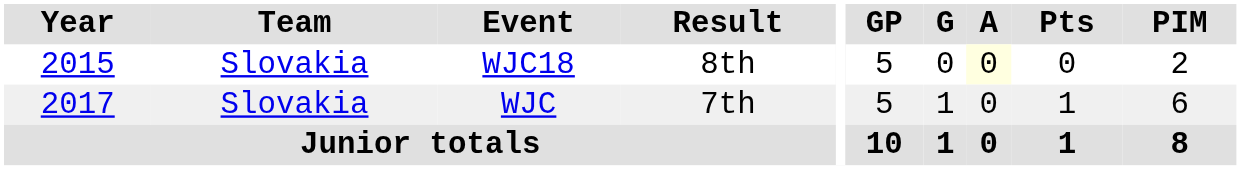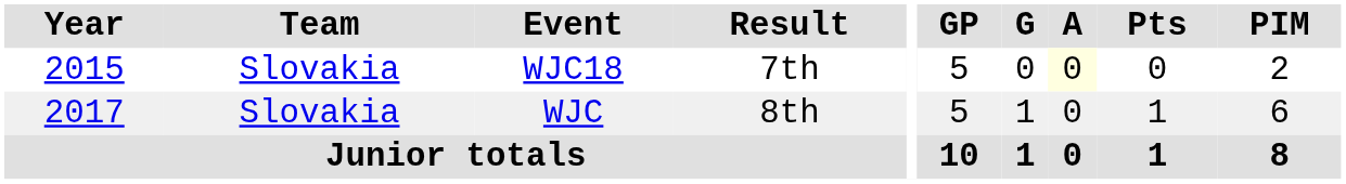WJC18 | Result: 8th -> 7th
WJC | Result: 7th -> 8th
